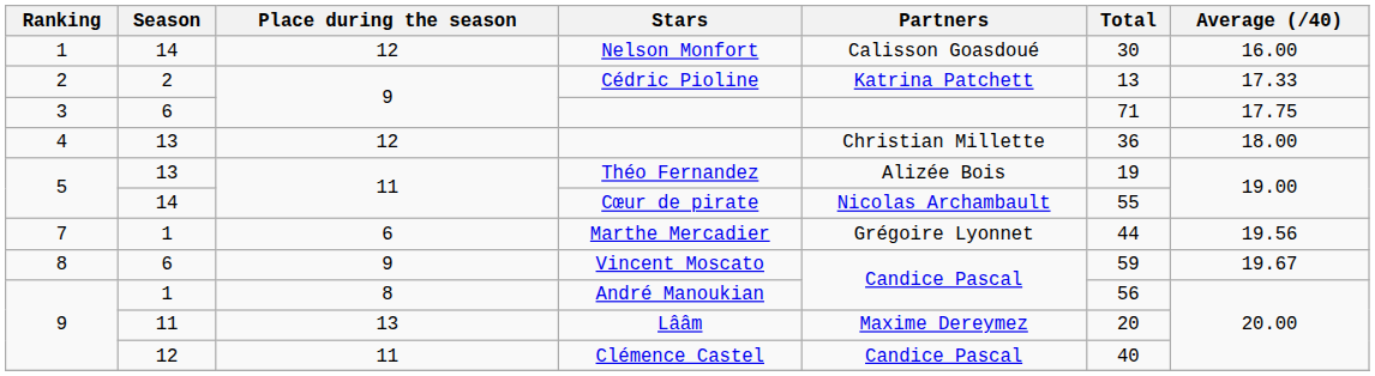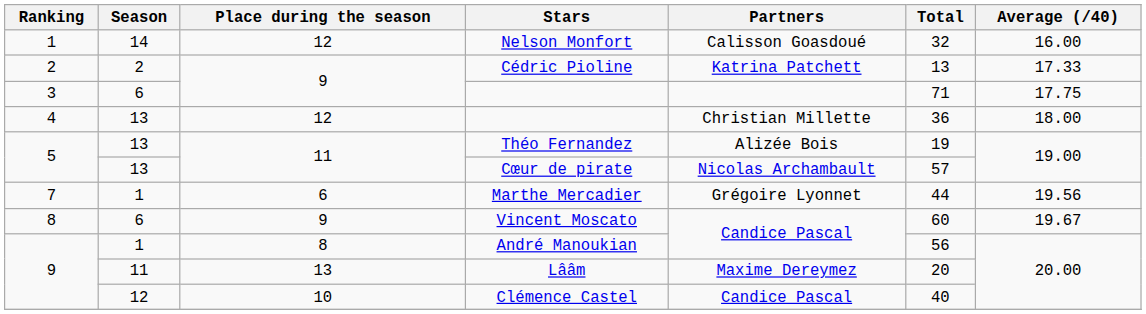Nelson Monfort | Total: 30 -> 32
Cœur de pirate | Season: 14 -> 13
Cœur de pirate | Total: 55 -> 57
Vincent Moscato | Total: 59 -> 60
Clémence Castel | Place during the season: 11 -> 10
